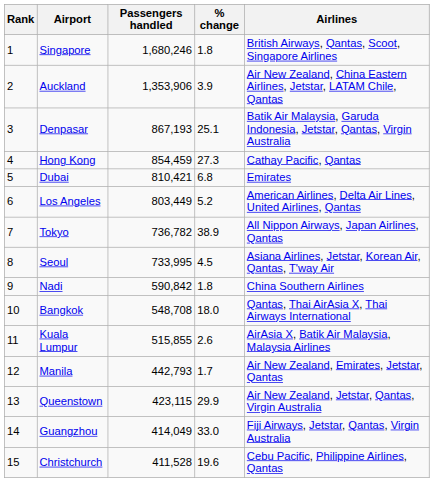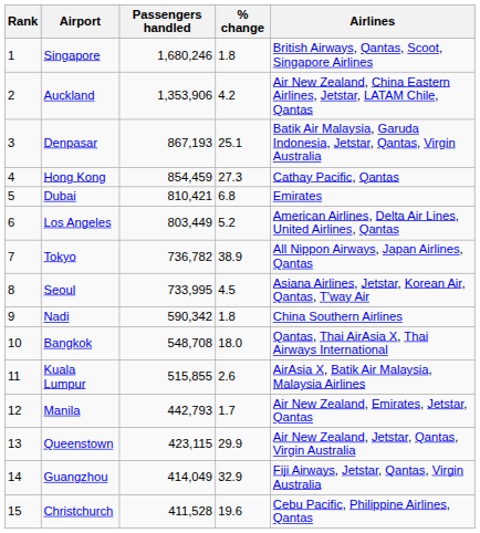Auckland | % change: 3.9 -> 4.2
Nadi | Passengers handled: 590,842 -> 590,342
Guangzhou | % change: 33.0 -> 32.9
